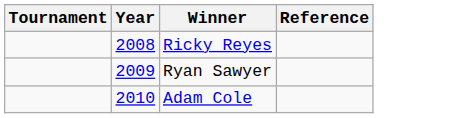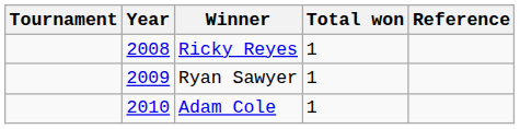+ column: Total won | 1 | 1 | 1
